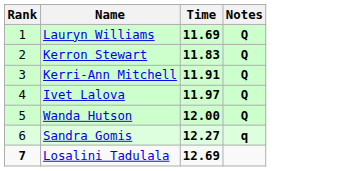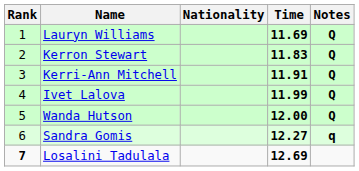+ column: Nationality
Ivet Lalova | Time: 11.97 -> 11.99
